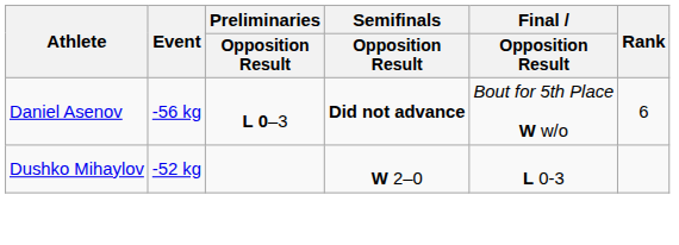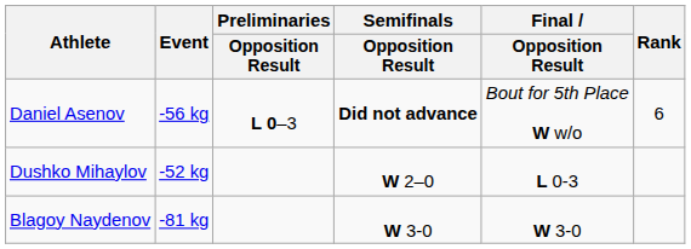+ row: Blagoy Naydenov | -81 kg | W 3-0 | W 3-0
